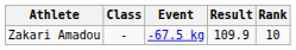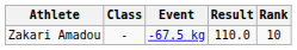Zakari Amadou | Result: 109.9 -> 110.0
